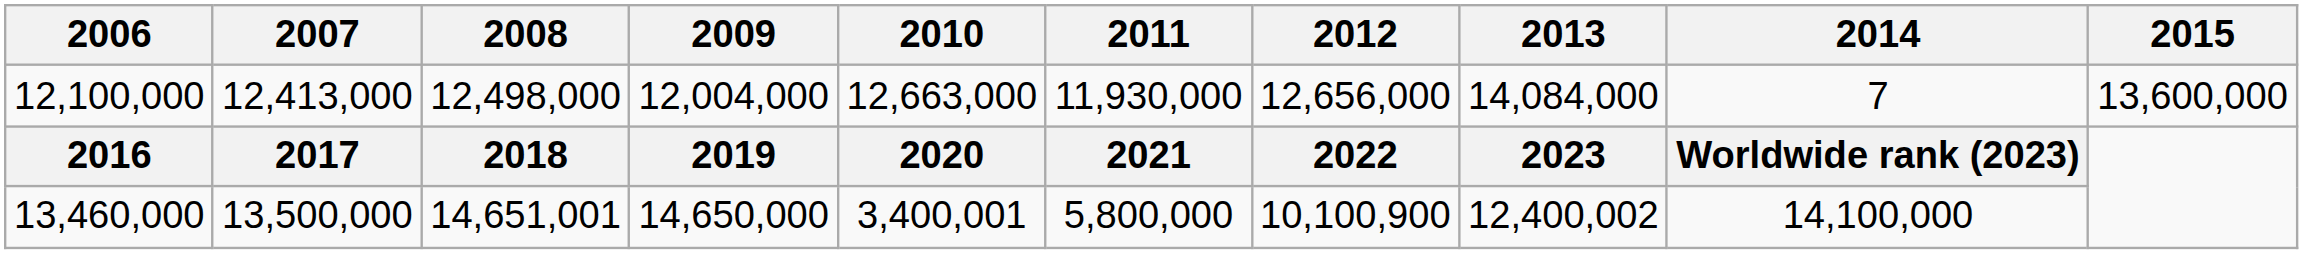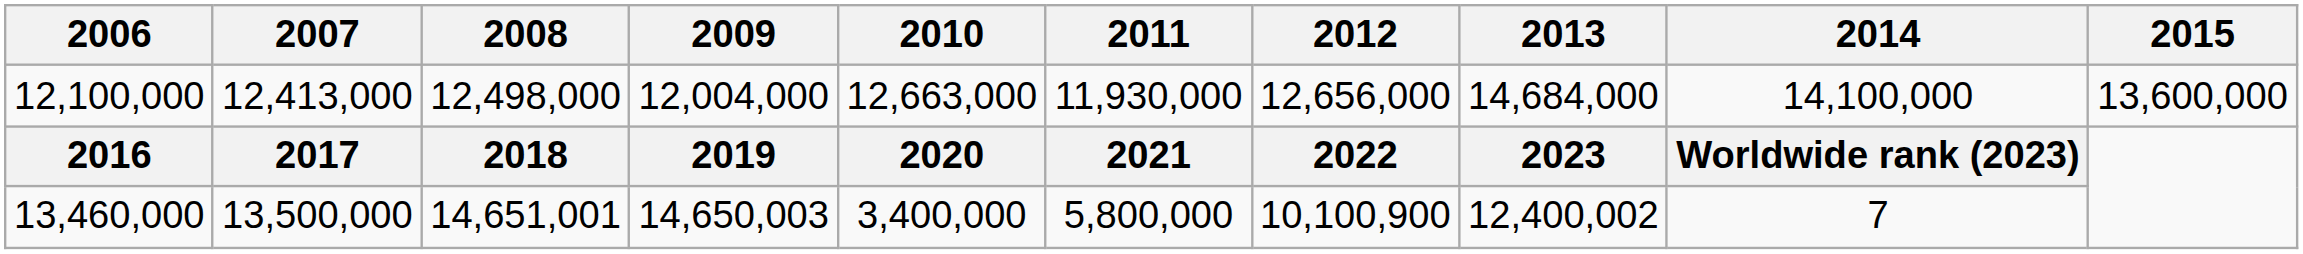12,100,000 | 2013: 14,084,000 -> 14,684,000
12,100,000 | 2014: 7 -> 14,100,000
13,460,000 | 2009: 14,650,000 -> 14,650,003
13,460,000 | 2010: 3,400,001 -> 3,400,000
13,460,000 | 2014: 14,100,000 -> 7
